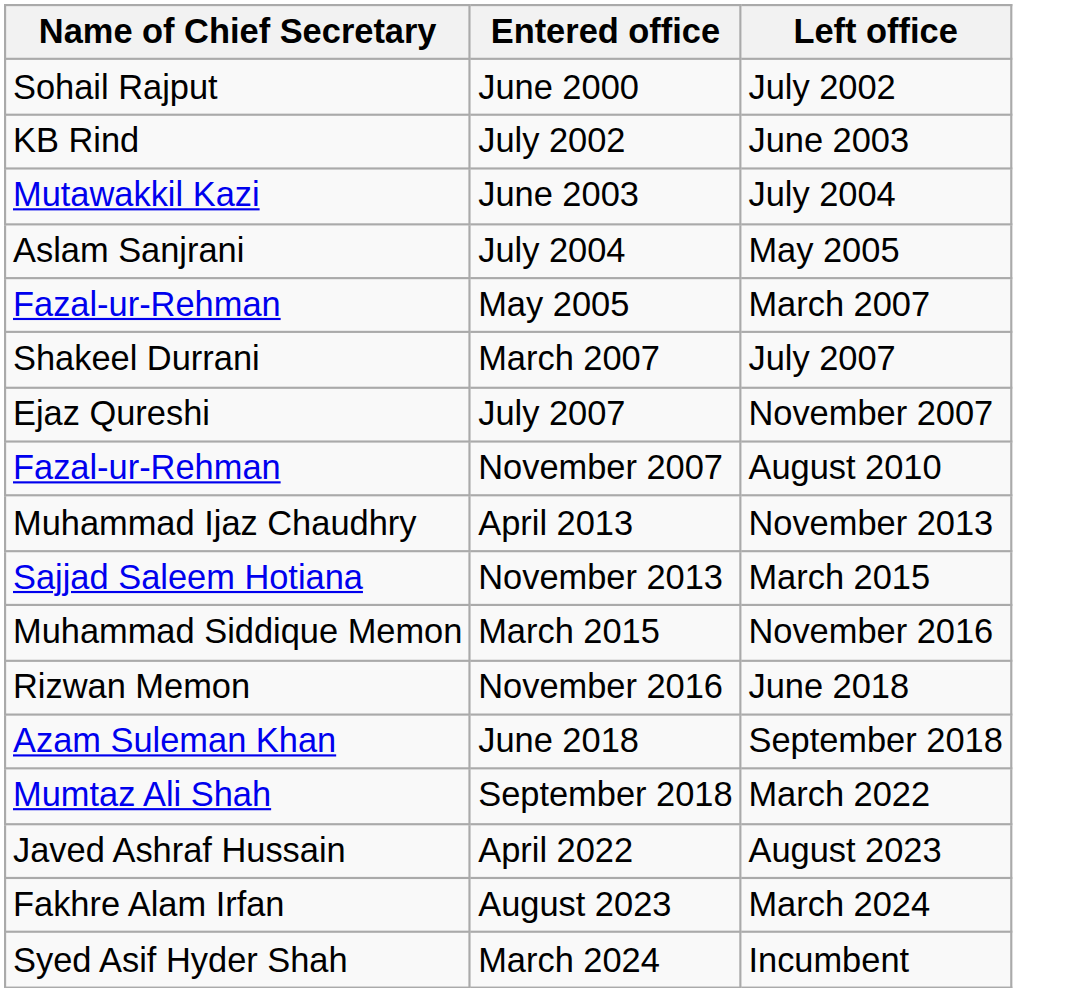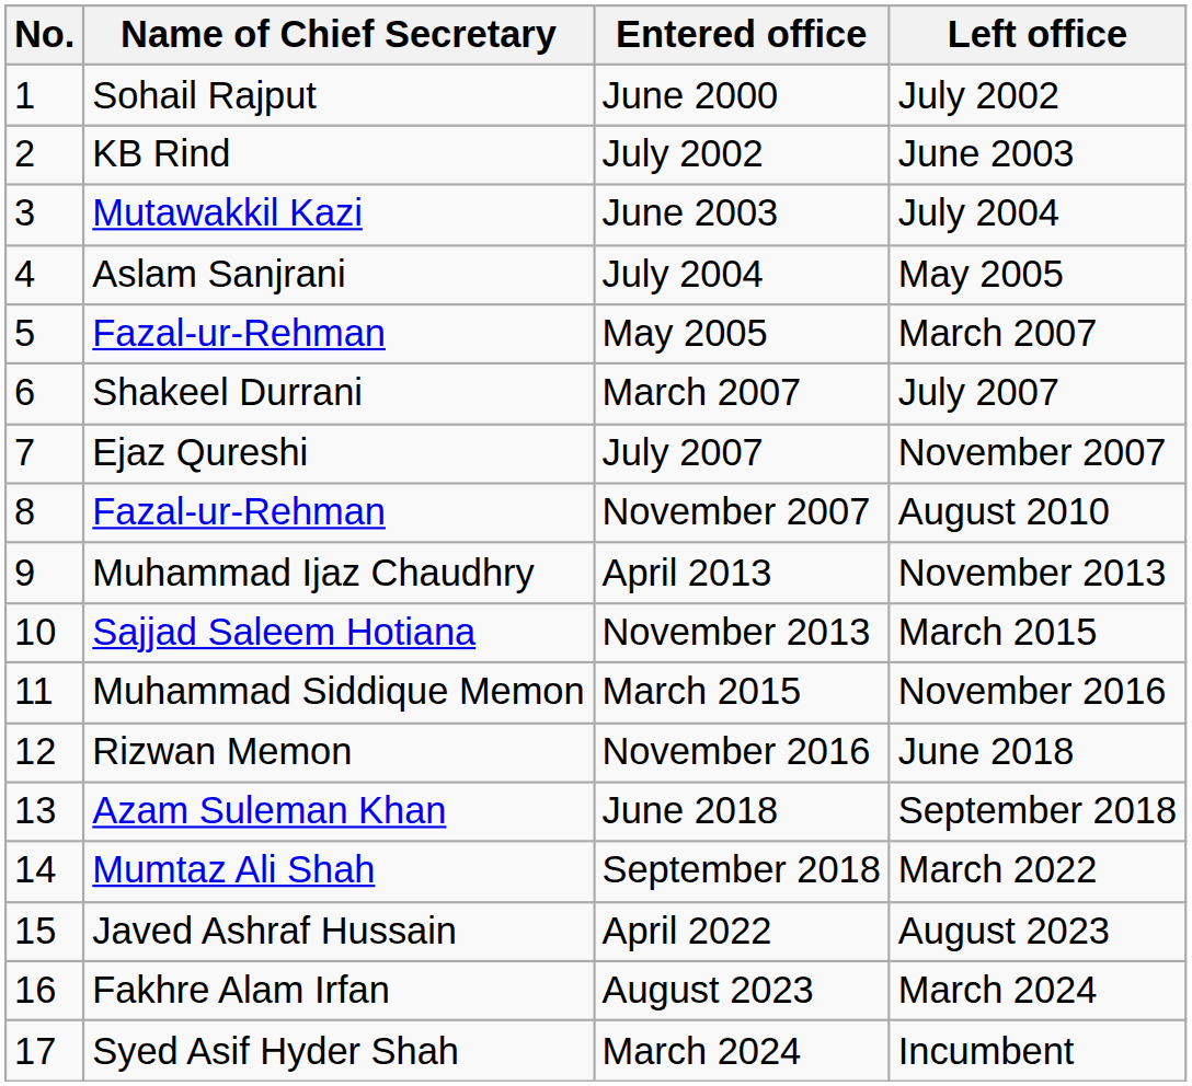+ column: No. | 1 | 2 | 3 | 4 | 5 | 6 | 7 | 8 | 9 | 10 | 11 | 12 | 13 | 14 | 15 | 16 | 17
